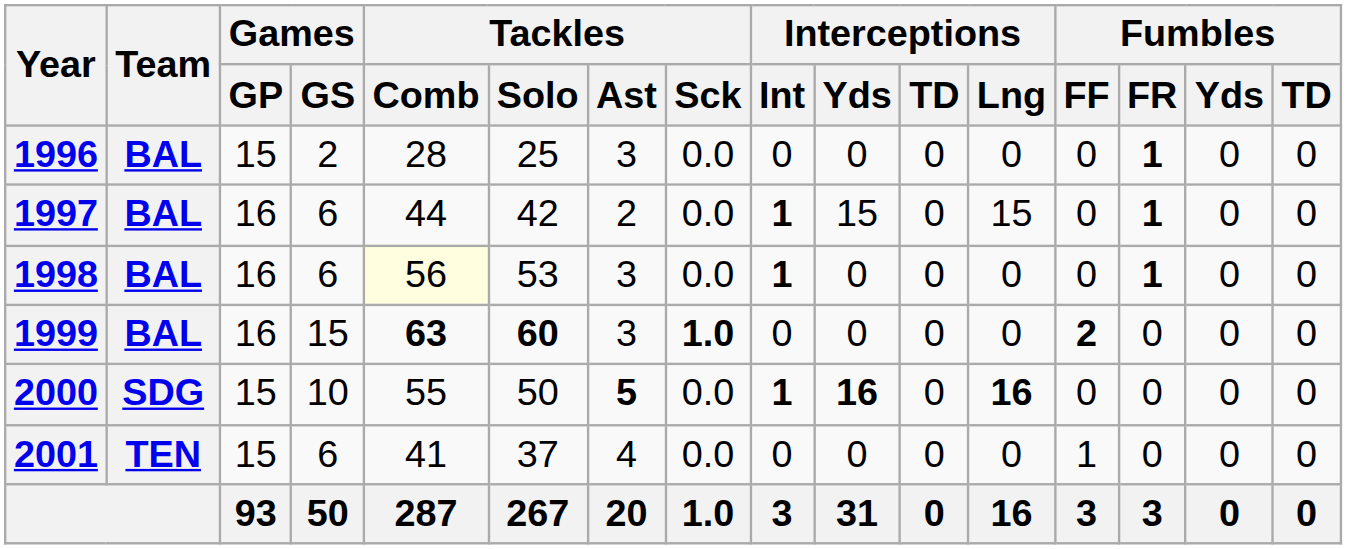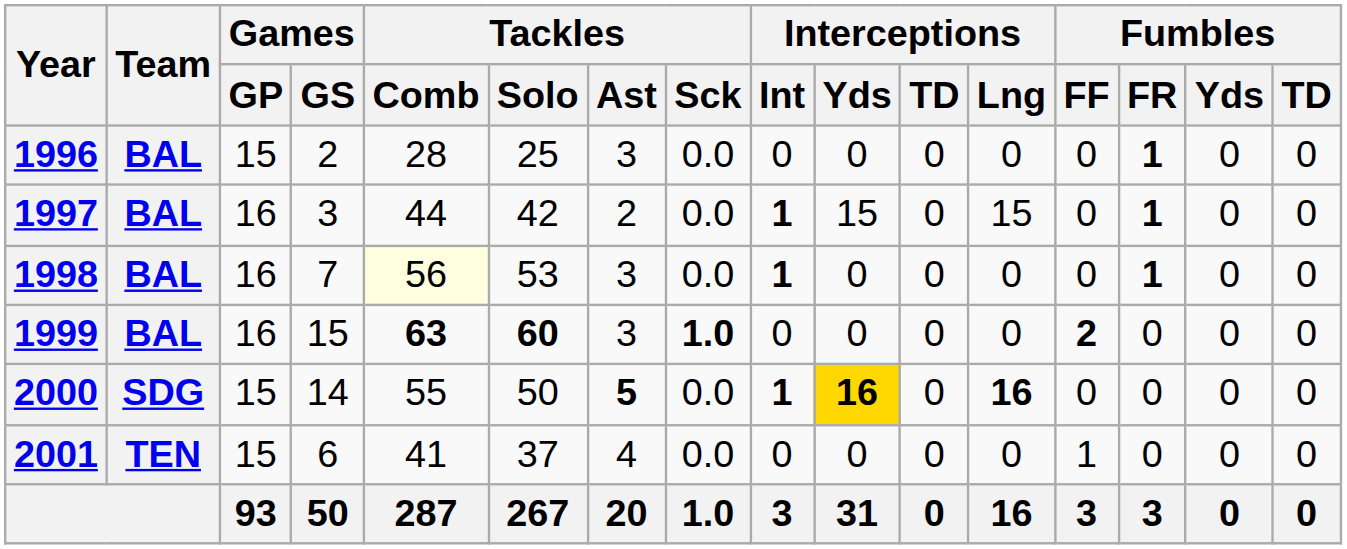1997 | Games / GS: 6 -> 3
1998 | Games / GS: 6 -> 7
2000 | Games / GS: 10 -> 14
2000 | Interceptions / Yds: no background -> gold background
